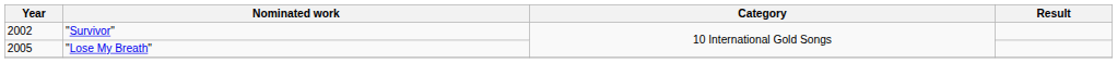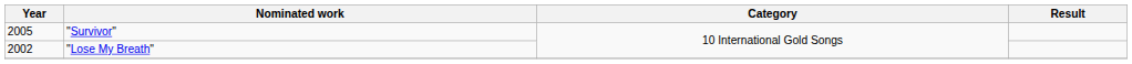"Survivor" | Year: 2002 -> 2005
"Lose My Breath" | Year: 2005 -> 2002
